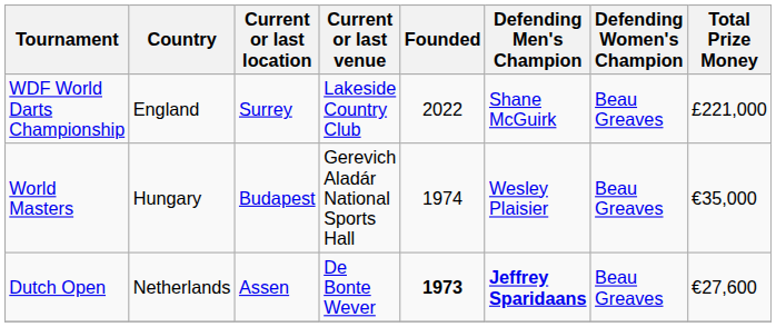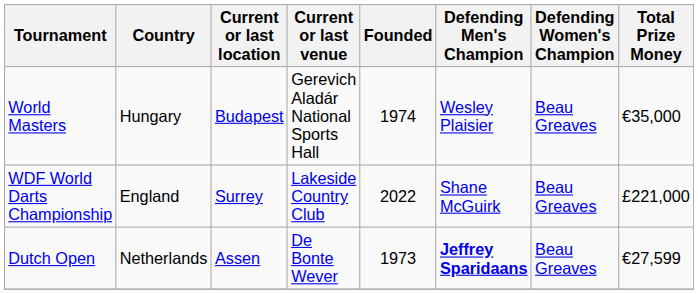rows swapped: WDF World Darts Championship <-> World Masters
Dutch Open | Founded: bold -> normal
Dutch Open | Total Prize Money: €27,600 -> €27,599
